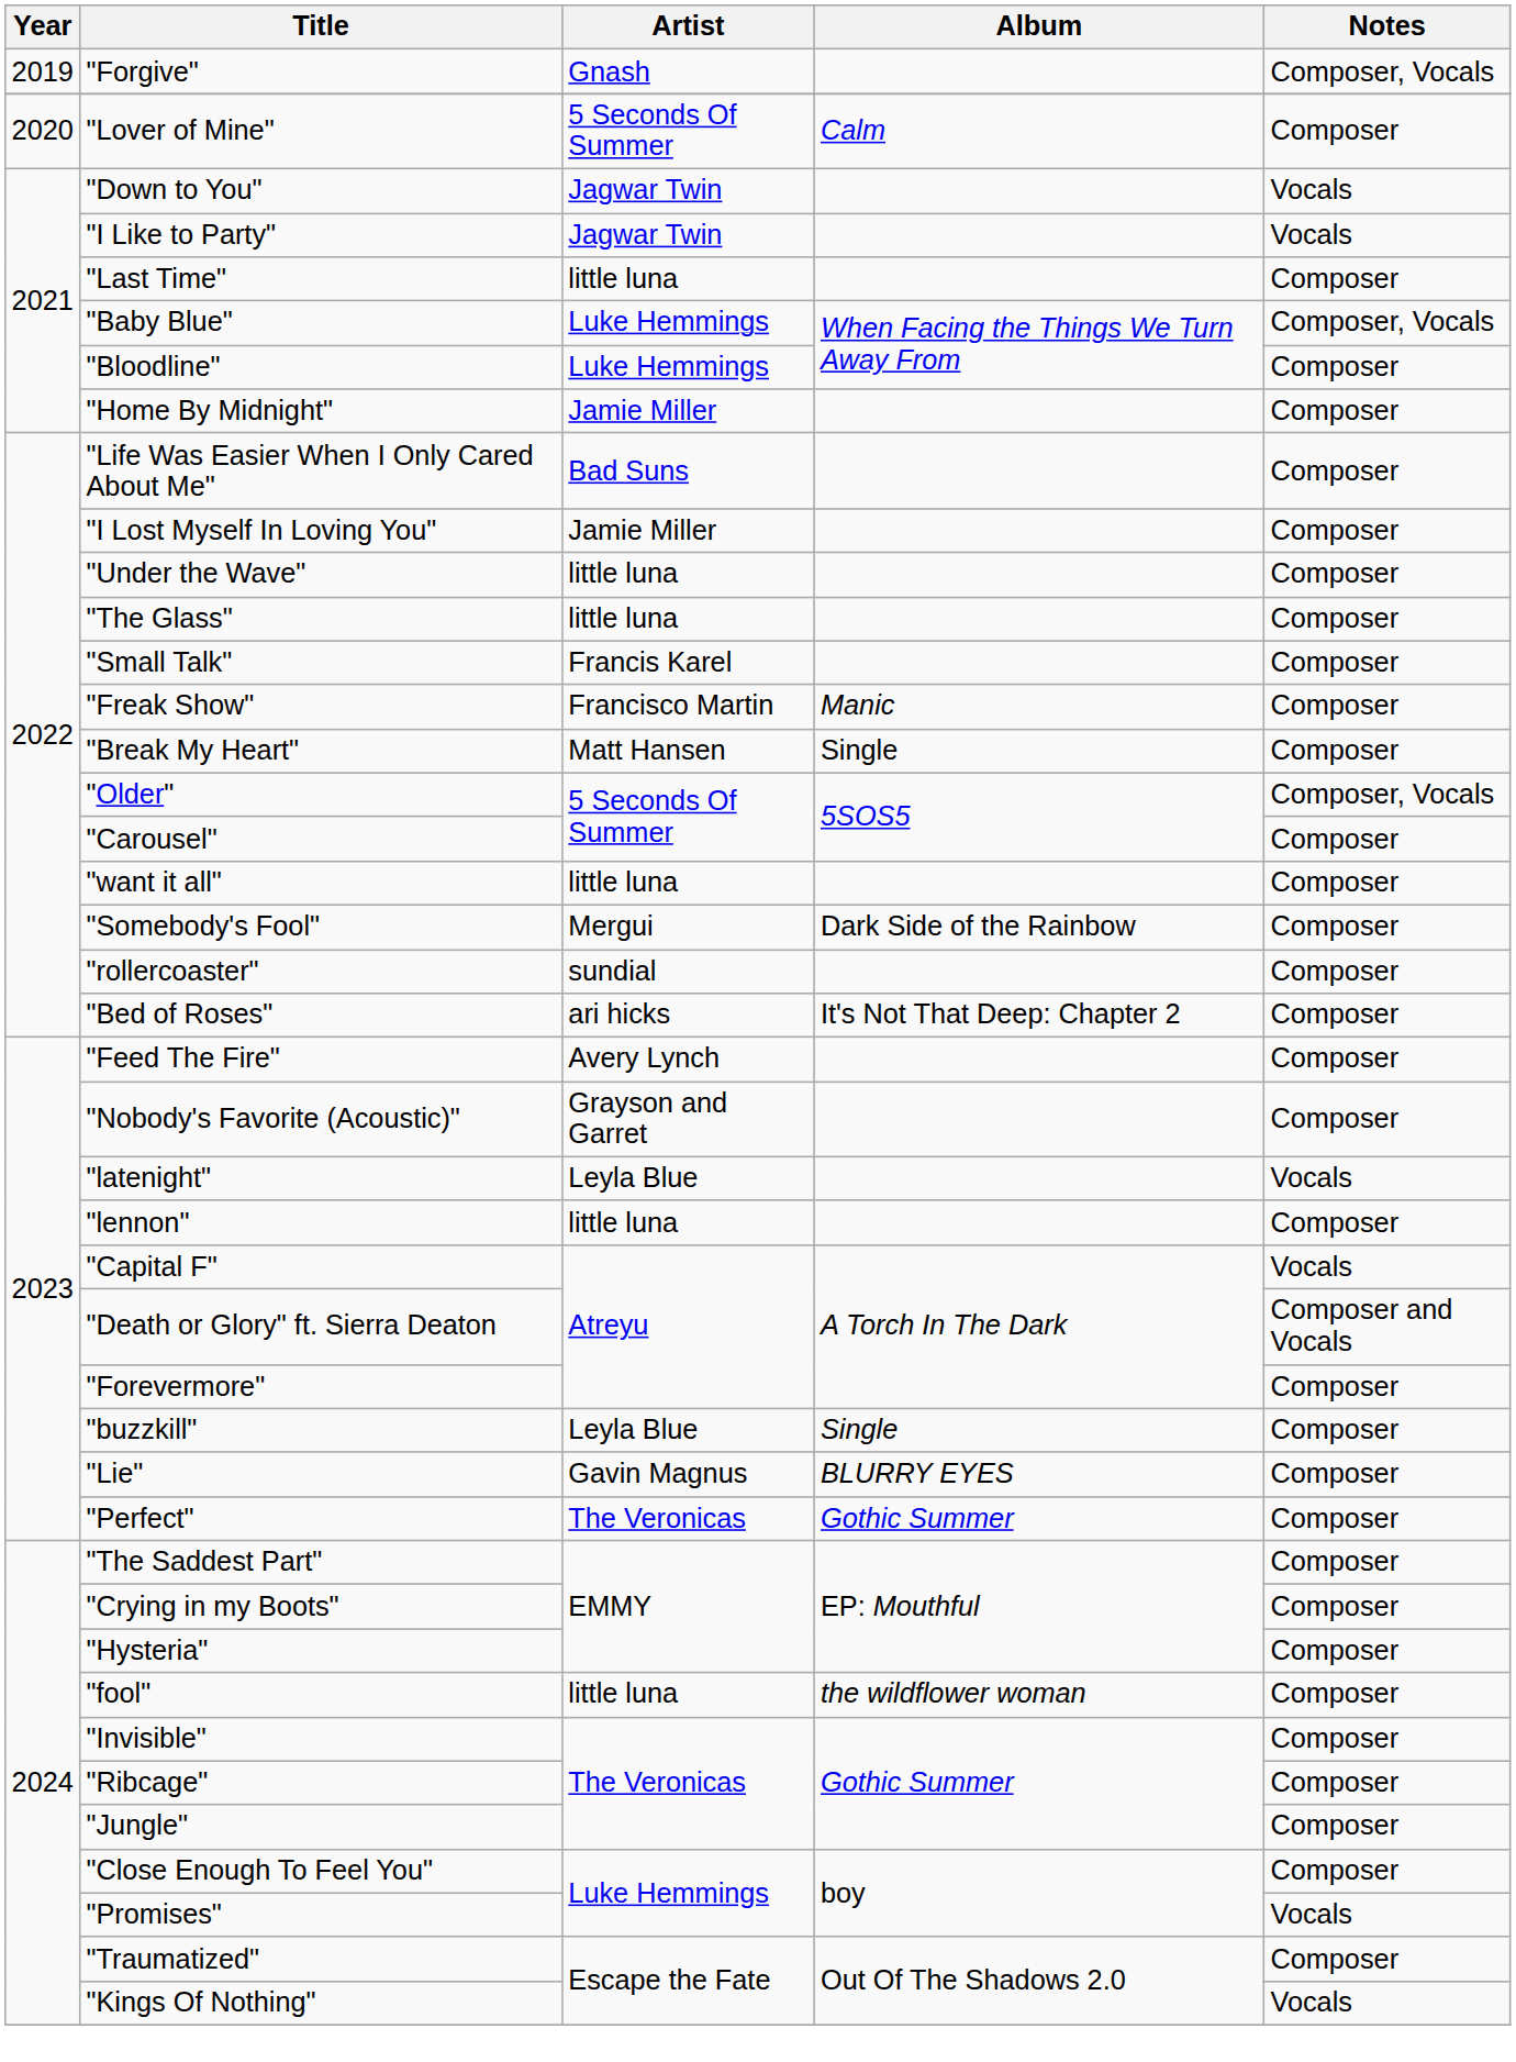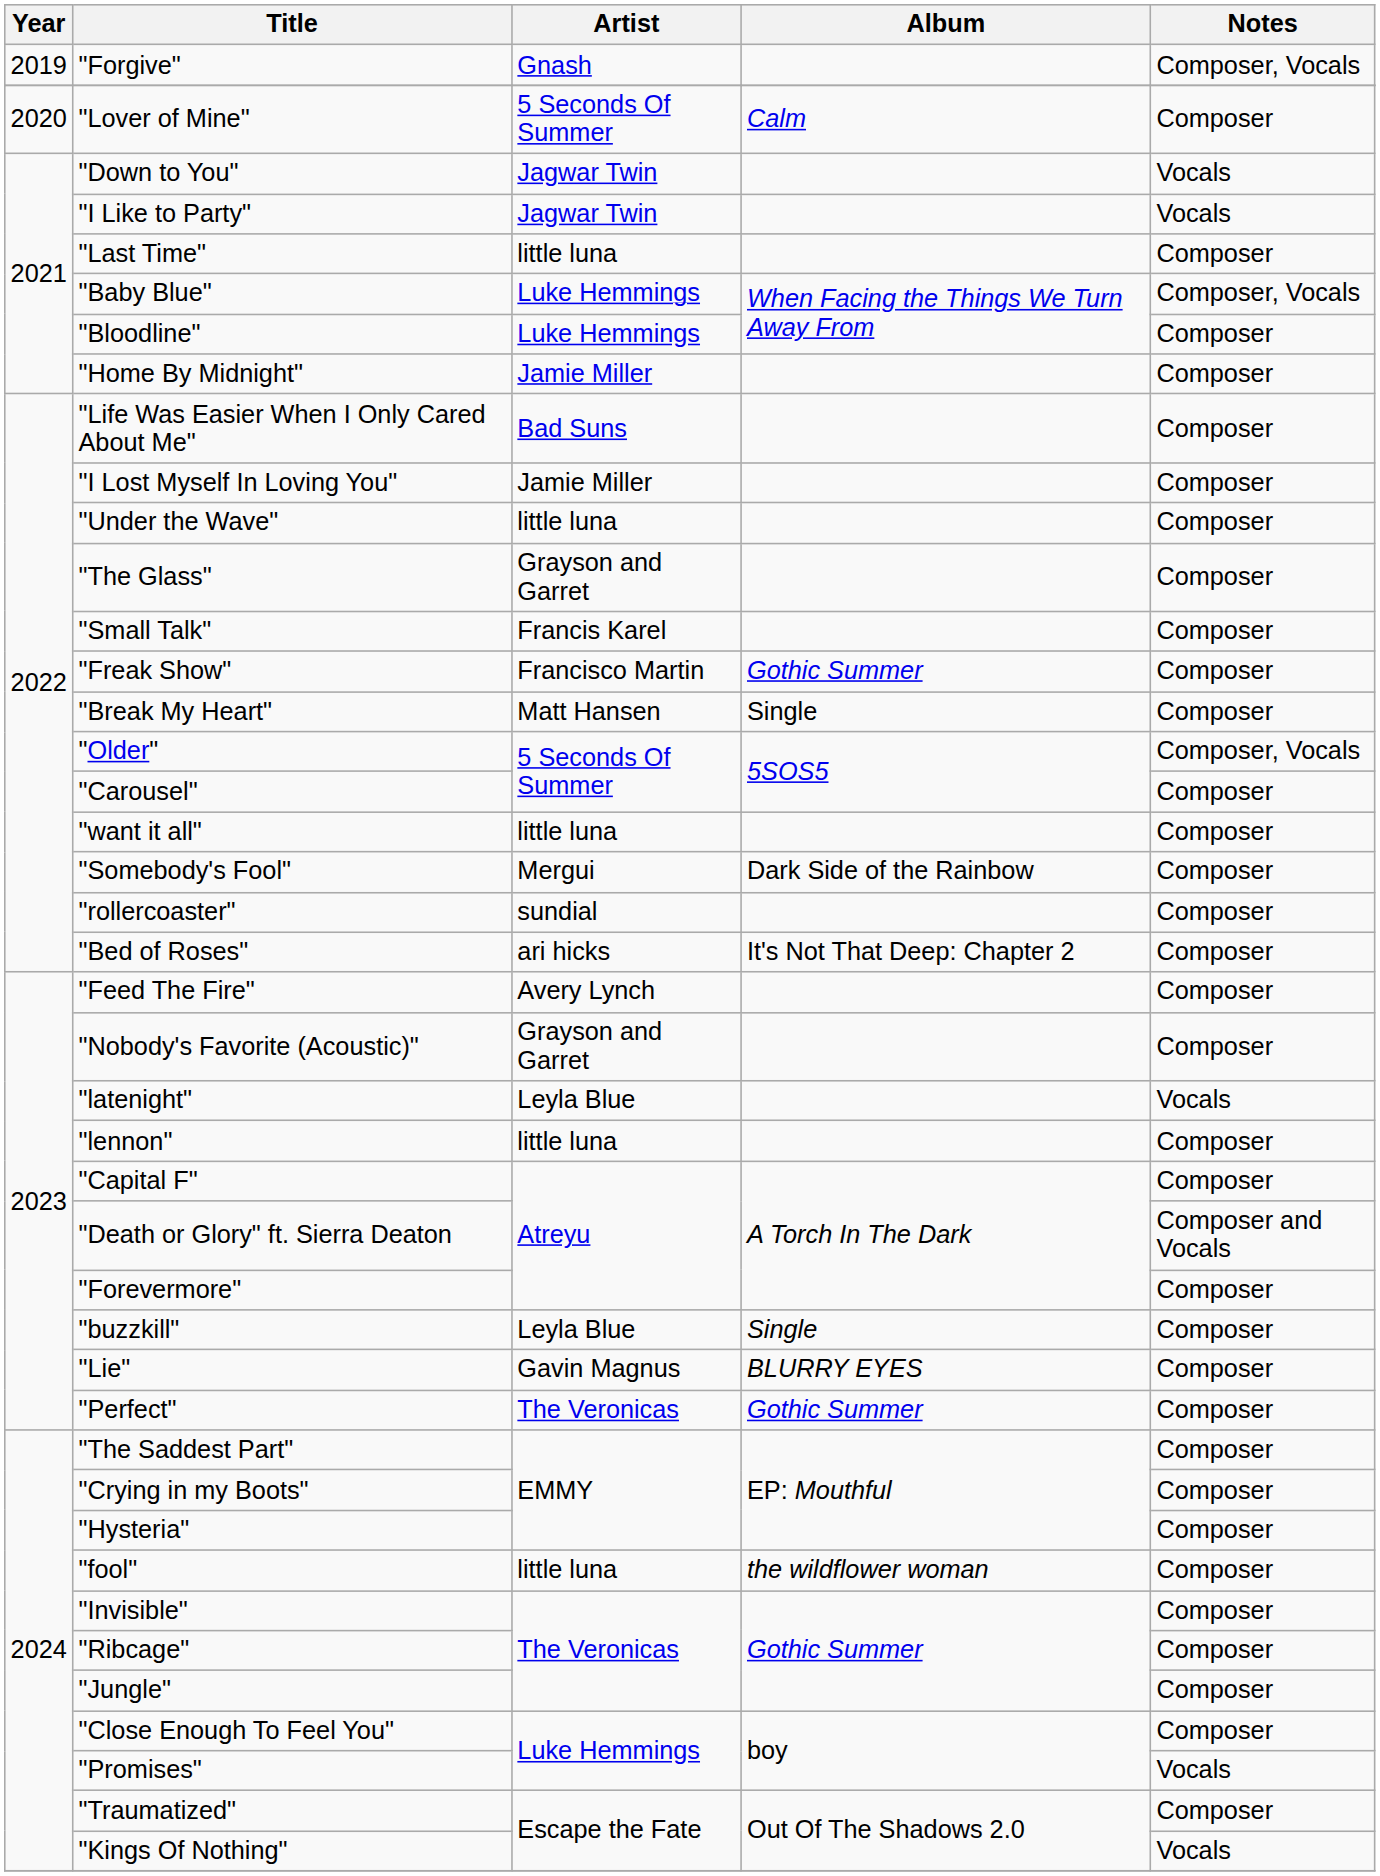"The Glass" | Artist: little luna -> Grayson and Garret
"Freak Show" | Album: Manic -> Gothic Summer
"Capital F" | Notes: Vocals -> Composer
